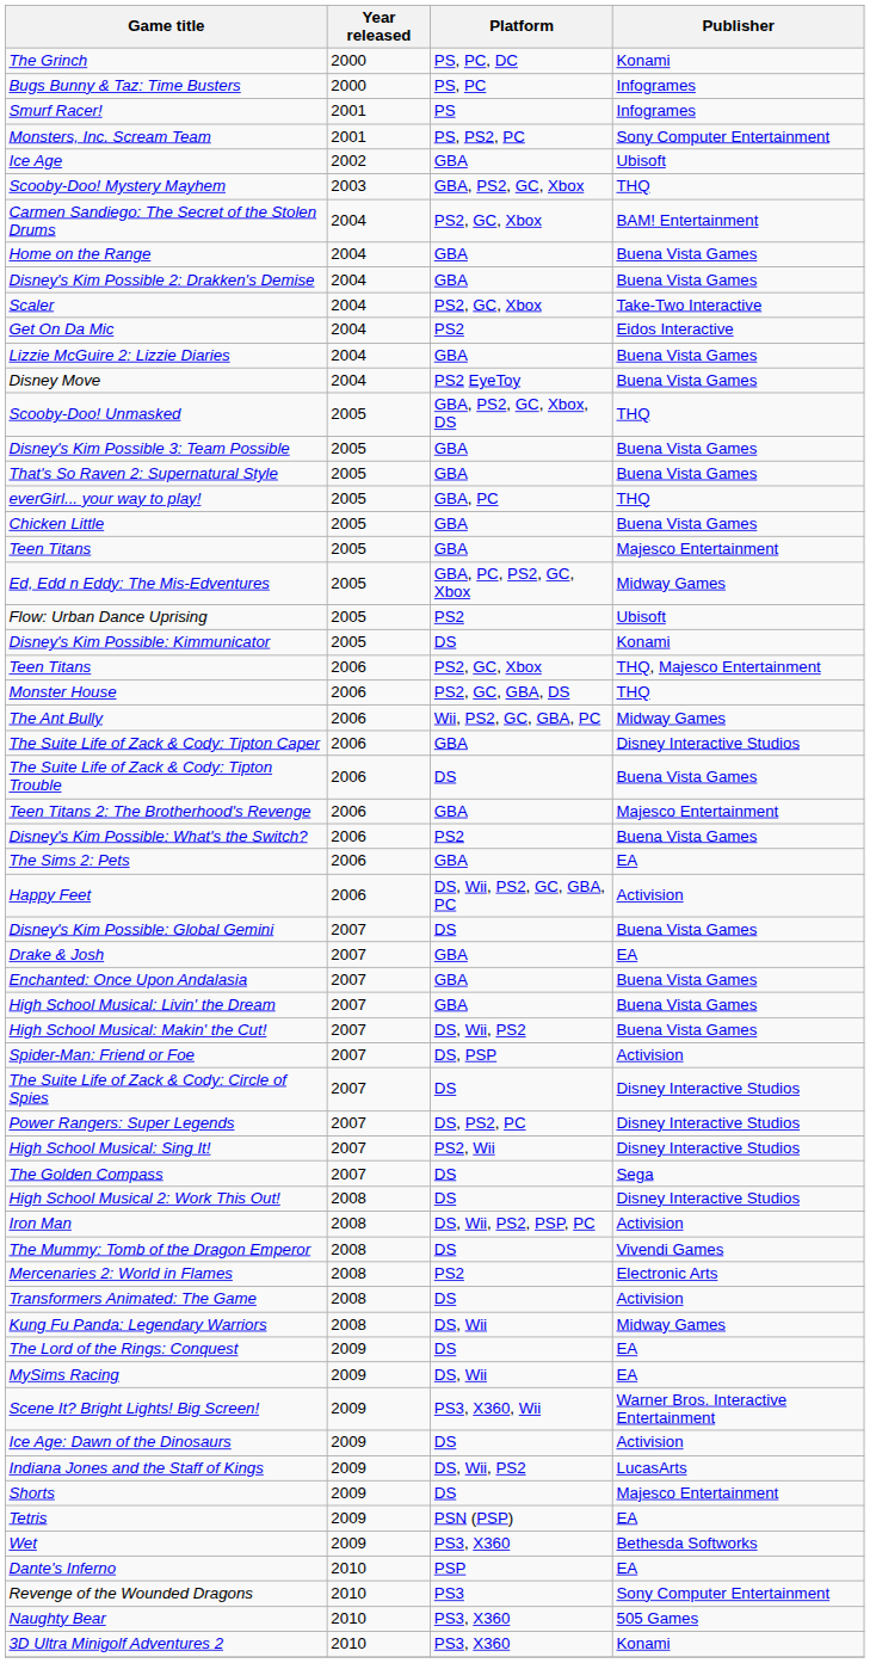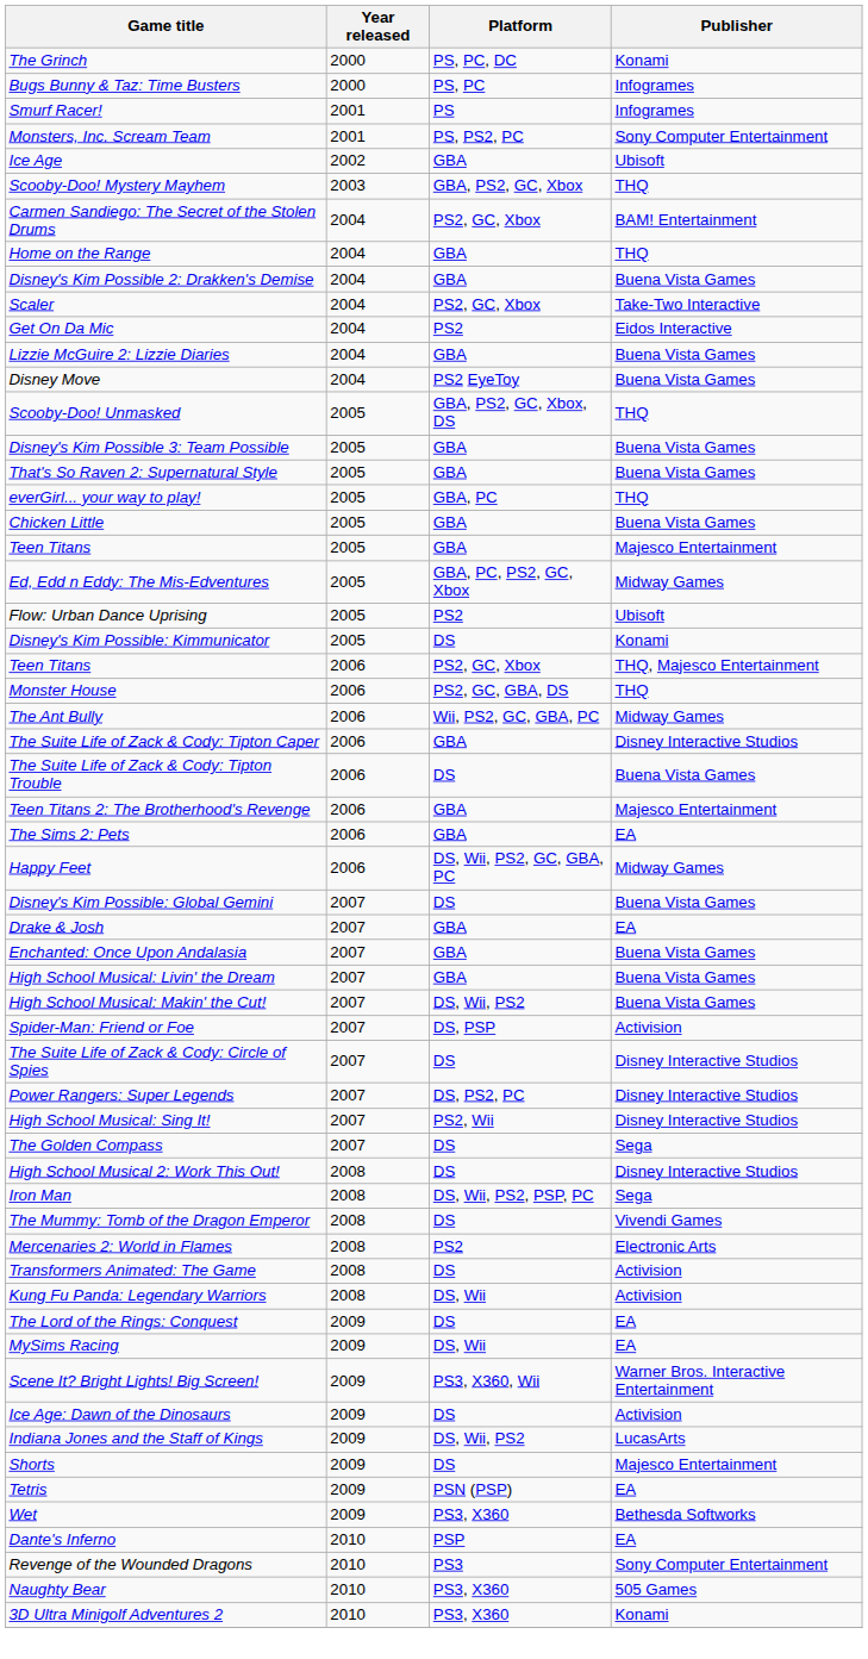Home on the Range | Publisher: Buena Vista Games -> THQ
- row: Disney's Kim Possible: What's the Switch? | 2006 | PS2 | Buena Vista Games
Happy Feet | Publisher: Activision -> Midway Games
Iron Man | Publisher: Activision -> Sega
Kung Fu Panda: Legendary Warriors | Publisher: Midway Games -> Activision
